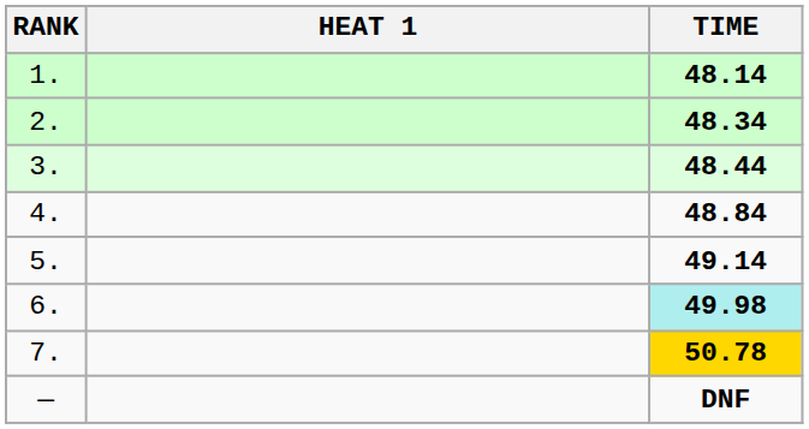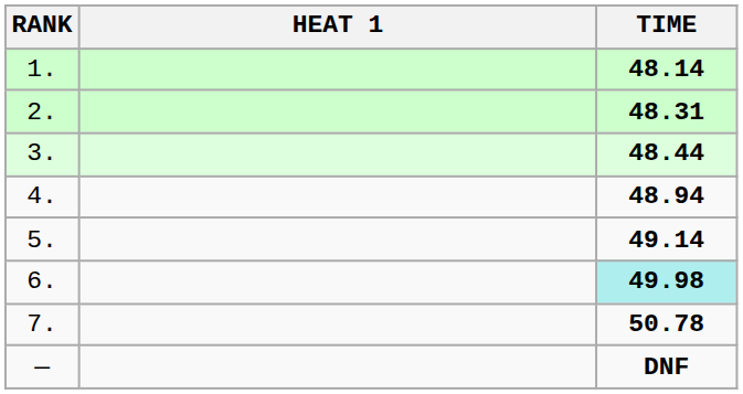2. | TIME: 48.34 -> 48.31
4. | TIME: 48.84 -> 48.94
7. | TIME: gold background -> no background
